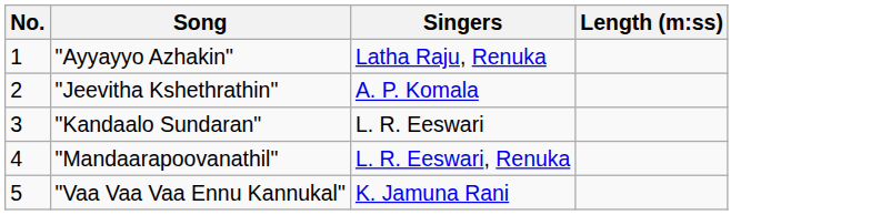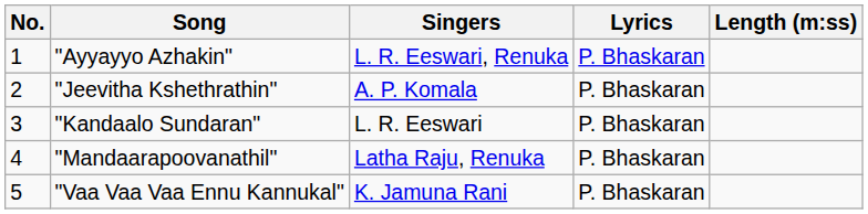+ column: Lyrics | P. Bhaskaran | P. Bhaskaran | P. Bhaskaran | P. Bhaskaran | P. Bhaskaran
"Ayyayyo Azhakin" | Singers: Latha Raju, Renuka -> L. R. Eeswari, Renuka
"Mandaarapoovanathil" | Singers: L. R. Eeswari, Renuka -> Latha Raju, Renuka
